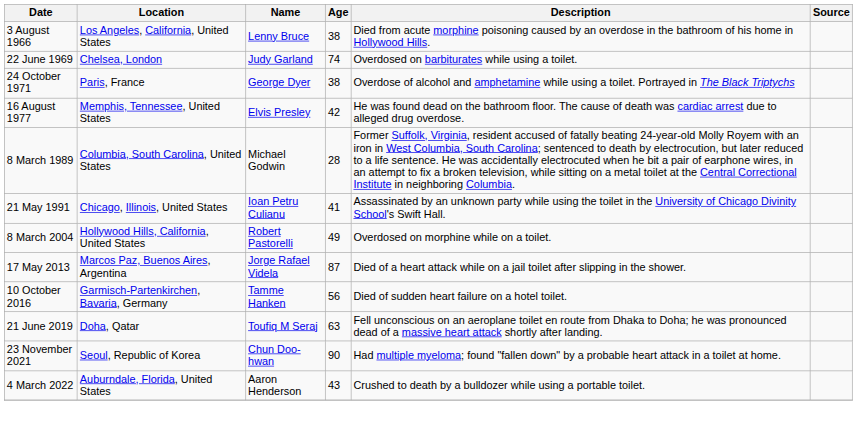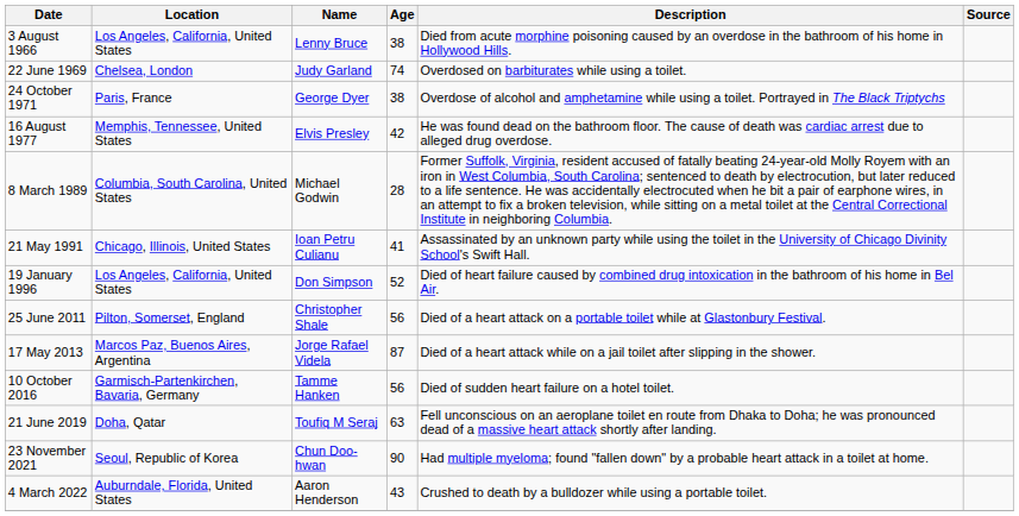+ row: 19 January 1996 | Los Angeles, California, United States | Don Simpson | 52 | Died of heart failure caused by combined drug intoxication in the bathroom of his home in Bel Air.
- row: 8 March 2004 | Hollywood Hills, California, United States | Robert Pastorelli | 49 | Overdosed on morphine while on a toilet.
+ row: 25 June 2011 | Pilton, Somerset, England | Christopher Shale | 56 | Died of a heart attack on a portable toilet while at Glastonbury Festival.
